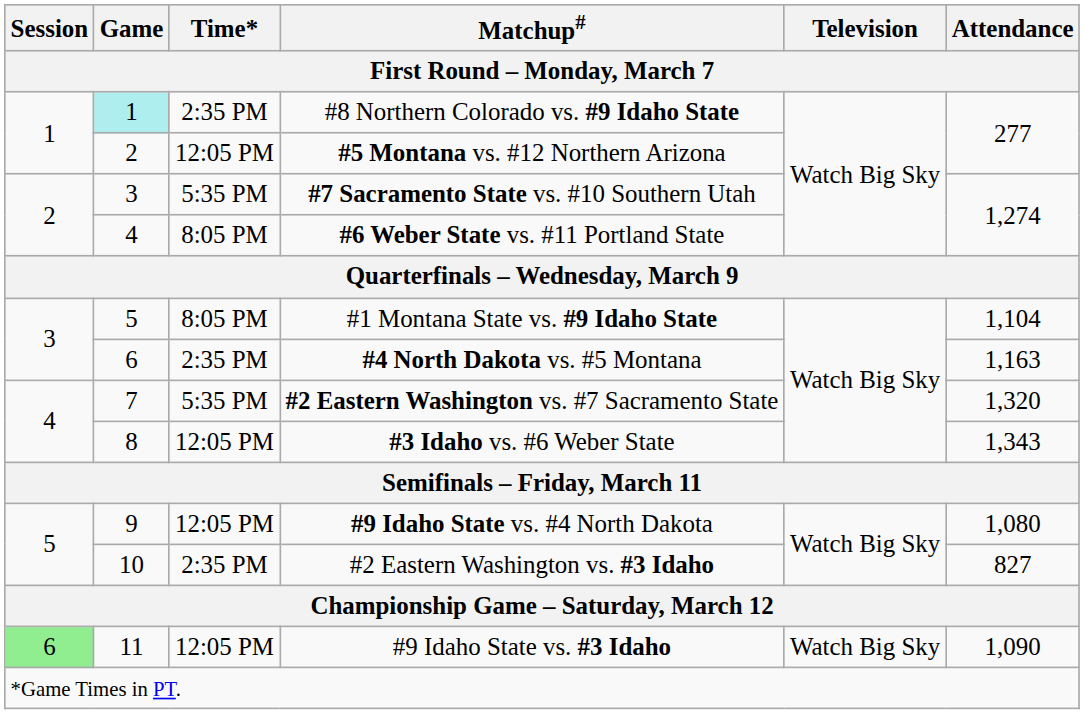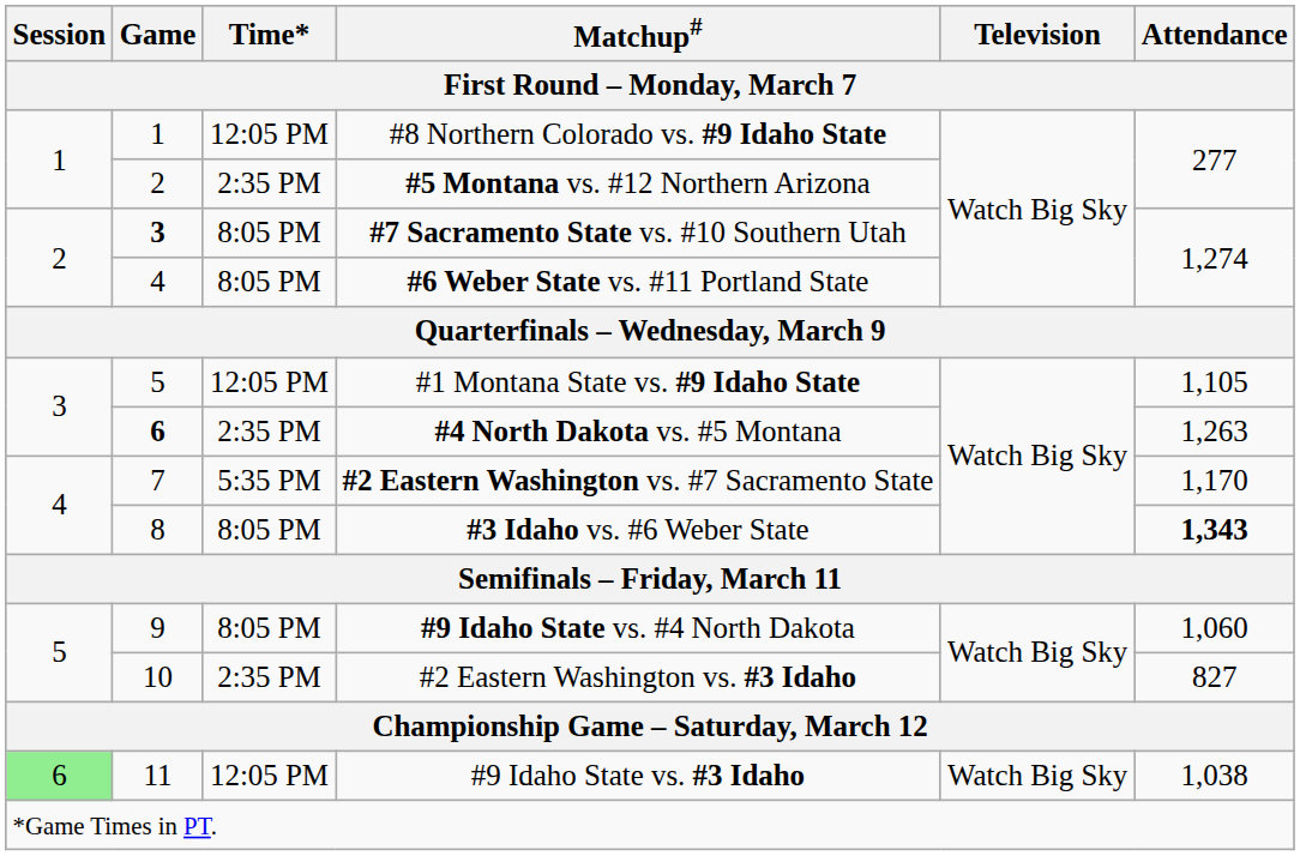#8 Northern Colorado vs. #9 Idaho State | Game: paleturquoise background -> no background
#8 Northern Colorado vs. #9 Idaho State | Time*: 2:35 PM -> 12:05 PM
#5 Montana vs. #12 Northern Arizona | Time*: 12:05 PM -> 2:35 PM
#7 Sacramento State vs. #10 Southern Utah | Game: normal -> bold
#7 Sacramento State vs. #10 Southern Utah | Time*: 5:35 PM -> 8:05 PM
#1 Montana State vs. #9 Idaho State | Time*: 8:05 PM -> 12:05 PM
#1 Montana State vs. #9 Idaho State | Attendance: 1,104 -> 1,105
#4 North Dakota vs. #5 Montana | Game: normal -> bold
#4 North Dakota vs. #5 Montana | Attendance: 1,163 -> 1,263
#2 Eastern Washington vs. #7 Sacramento State | Attendance: 1,320 -> 1,170
#3 Idaho vs. #6 Weber State | Time*: 12:05 PM -> 8:05 PM
#3 Idaho vs. #6 Weber State | Attendance: normal -> bold
#9 Idaho State vs. #4 North Dakota | Time*: 12:05 PM -> 8:05 PM
#9 Idaho State vs. #4 North Dakota | Attendance: 1,080 -> 1,060
#9 Idaho State vs. #3 Idaho | Attendance: 1,090 -> 1,038
